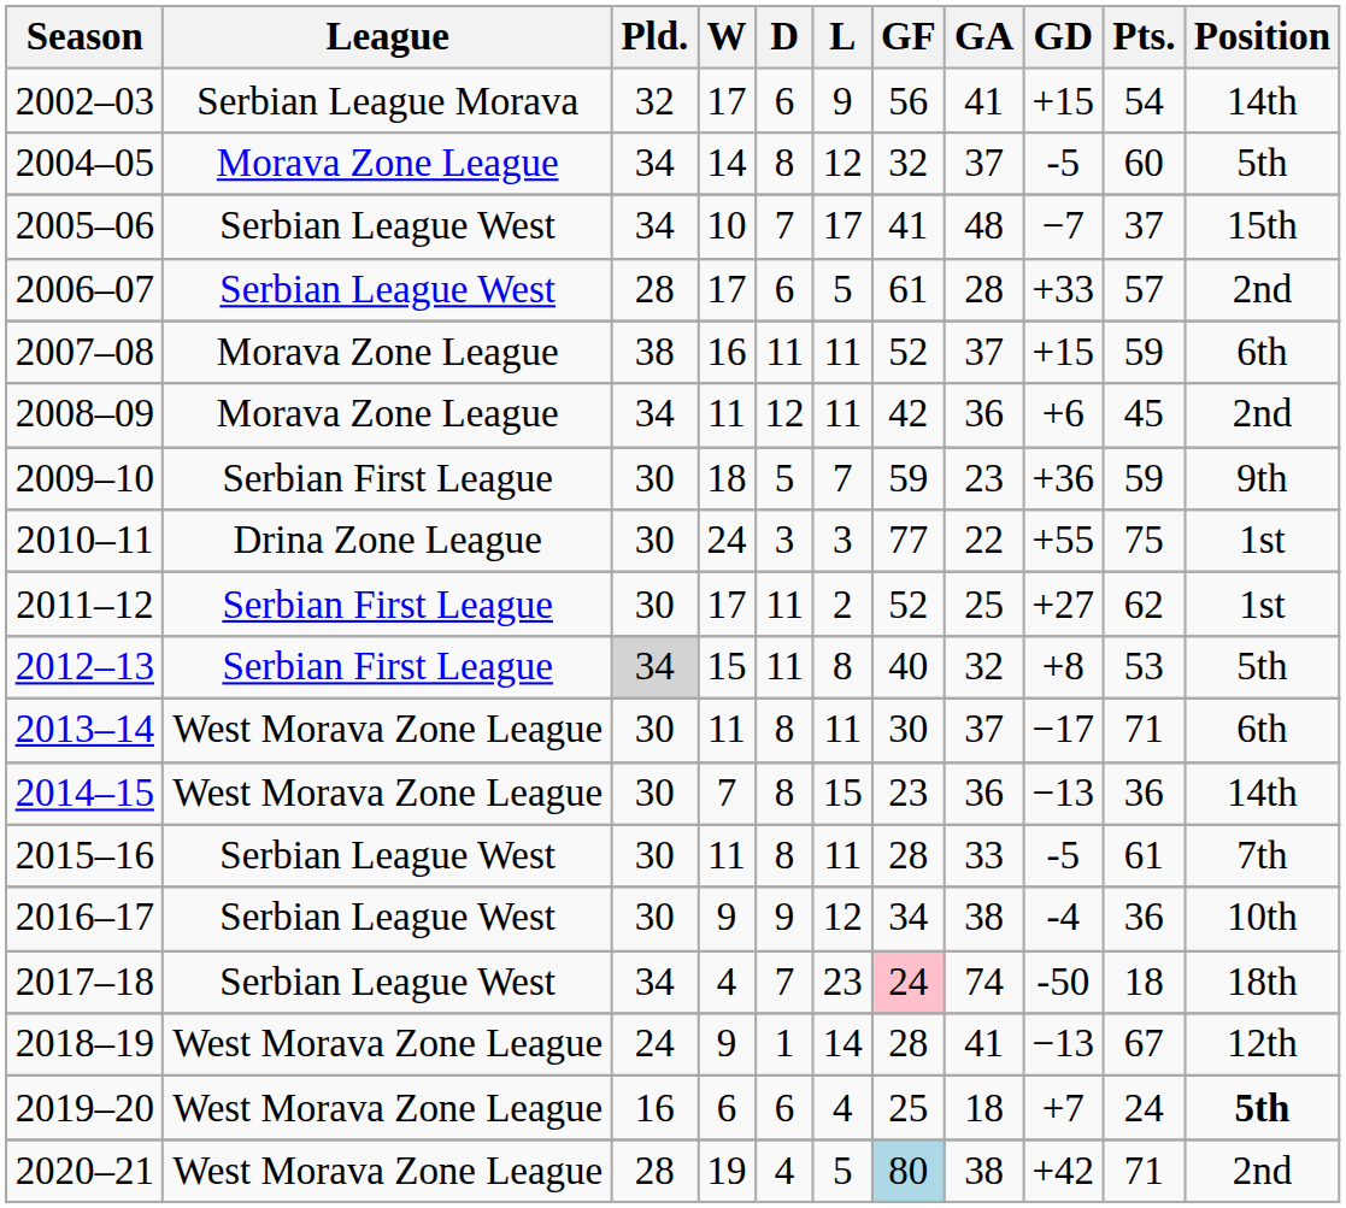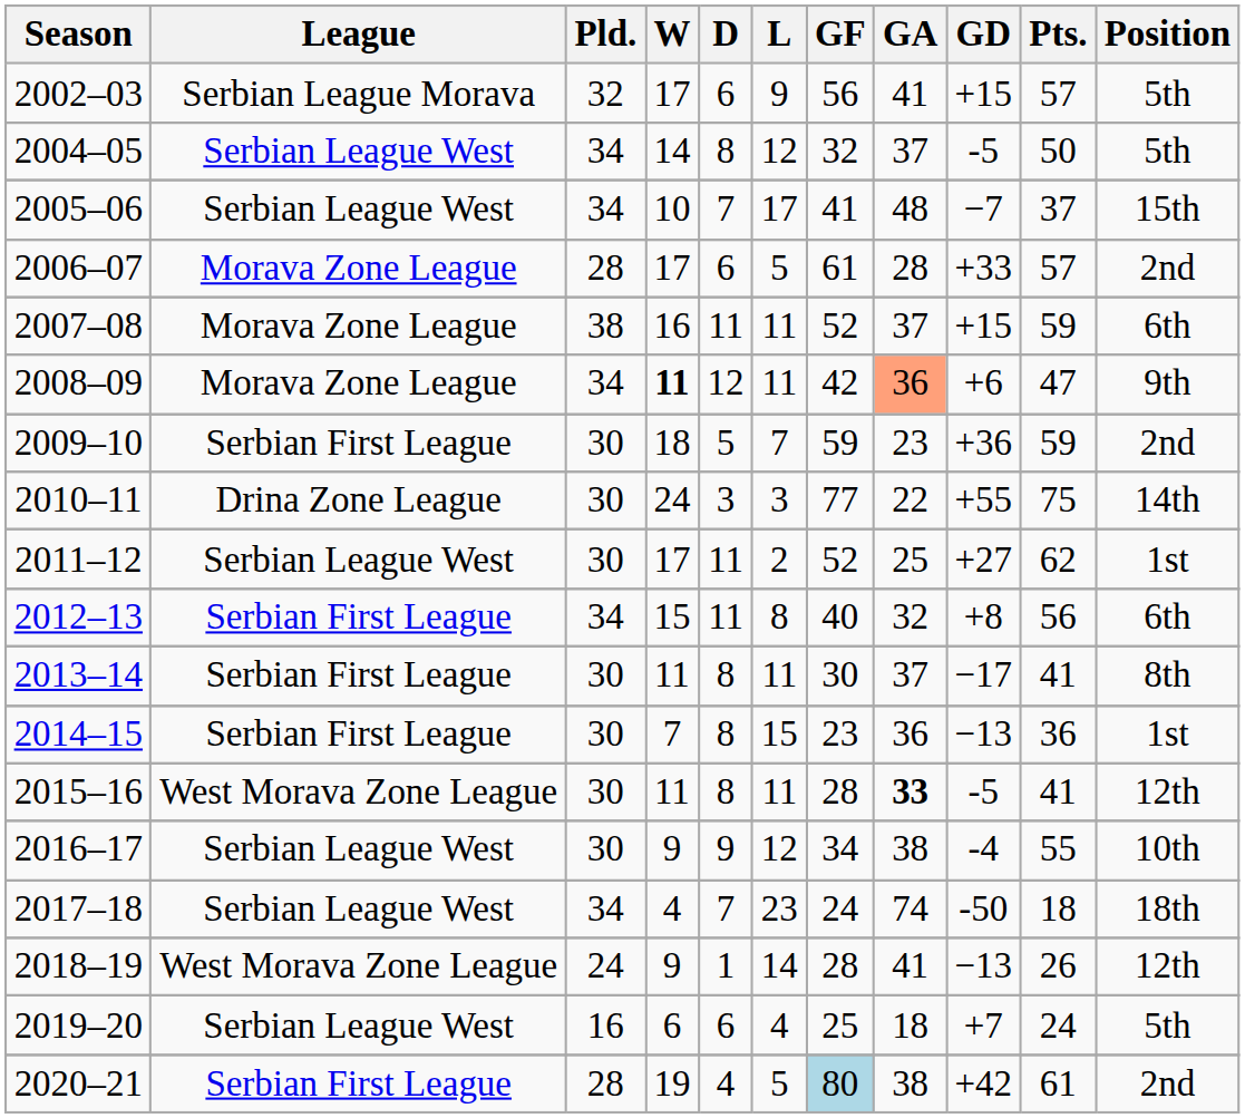2002–03 | Pts.: 54 -> 57
2002–03 | Position: 14th -> 5th
2004–05 | League: Morava Zone League -> Serbian League West
2004–05 | Pts.: 60 -> 50
2006–07 | League: Serbian League West -> Morava Zone League
2008–09 | W: normal -> bold
2008–09 | GA: no background -> lightsalmon background
2008–09 | Pts.: 45 -> 47
2008–09 | Position: 2nd -> 9th
2009–10 | Position: 9th -> 2nd
2010–11 | Position: 1st -> 14th
2011–12 | League: Serbian First League -> Serbian League West
2012–13 | Pld.: lightgrey background -> no background
2012–13 | Pts.: 53 -> 56
2012–13 | Position: 5th -> 6th
2013–14 | League: West Morava Zone League -> Serbian First League
2013–14 | Pts.: 71 -> 41
2013–14 | Position: 6th -> 8th
2014–15 | League: West Morava Zone League -> Serbian First League
2014–15 | Position: 14th -> 1st
2015–16 | League: Serbian League West -> West Morava Zone League
2015–16 | GA: normal -> bold
2015–16 | Pts.: 61 -> 41
2015–16 | Position: 7th -> 12th
2016–17 | Pts.: 36 -> 55
2017–18 | GF: pink background -> no background
2018–19 | Pts.: 67 -> 26
2019–20 | League: West Morava Zone League -> Serbian League West
2019–20 | Position: bold -> normal
2020–21 | League: West Morava Zone League -> Serbian First League
2020–21 | Pts.: 71 -> 61
